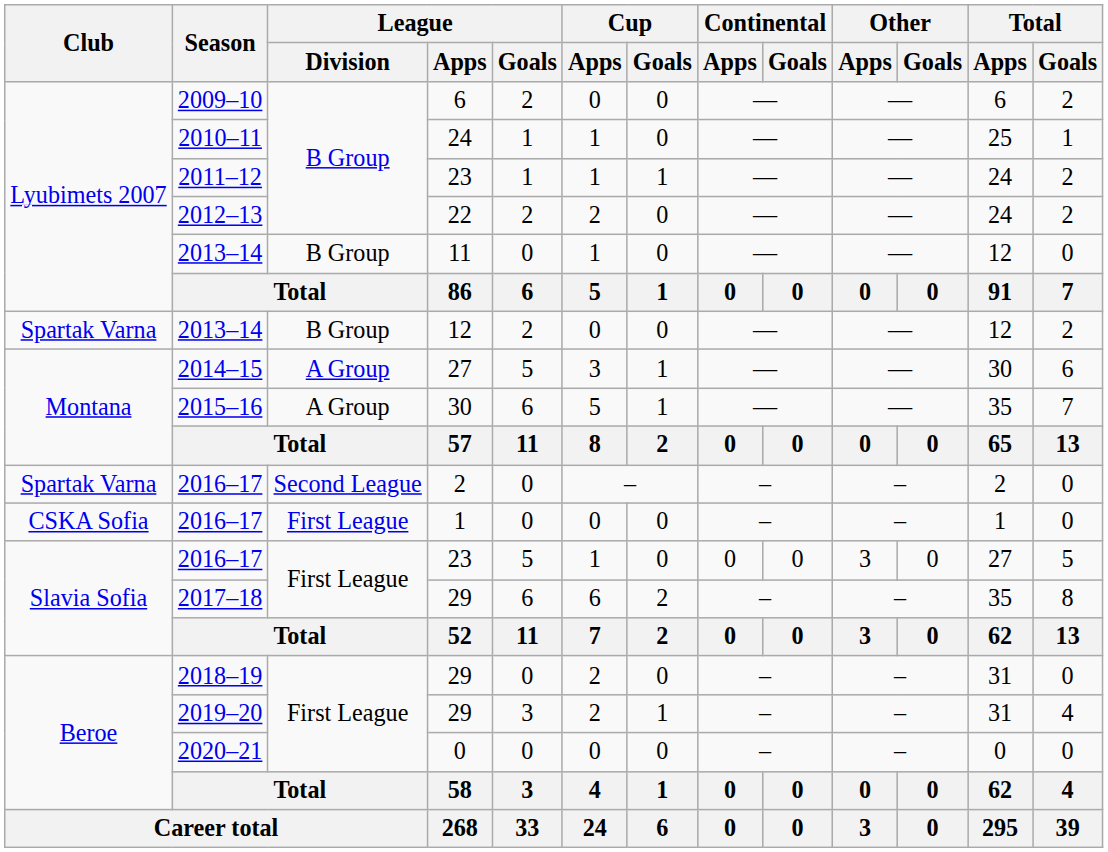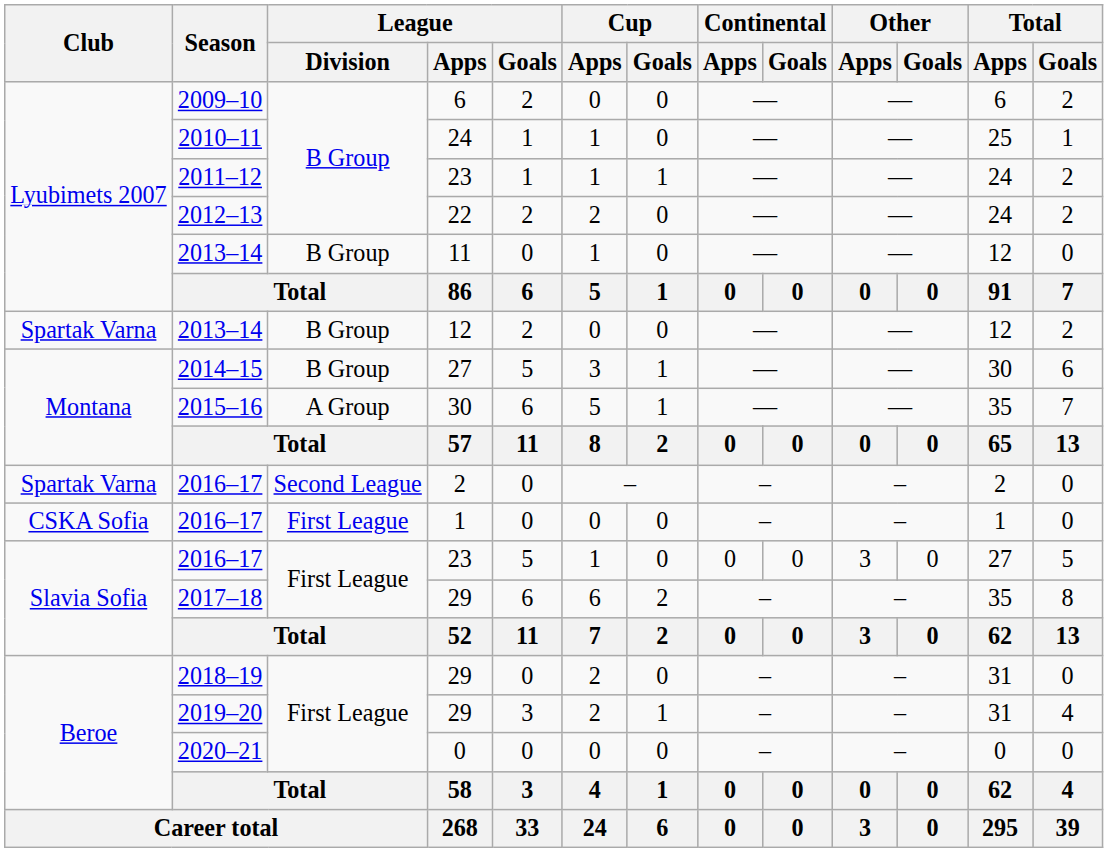2014–15 | League / Division: A Group -> B Group
